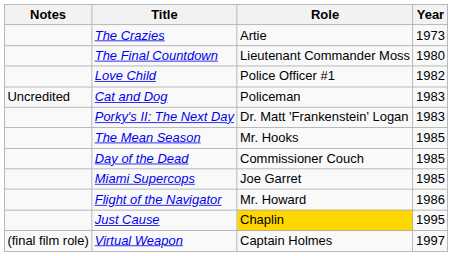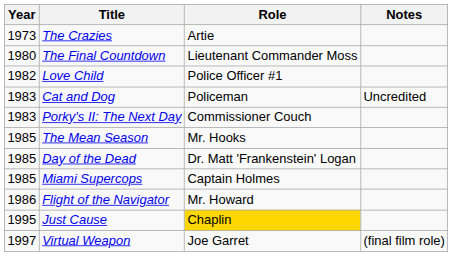columns swapped: Year <-> Notes
Porky's II: The Next Day | Role: Dr. Matt 'Frankenstein' Logan -> Commissioner Couch
Day of the Dead | Role: Commissioner Couch -> Dr. Matt 'Frankenstein' Logan
Miami Supercops | Role: Joe Garret -> Captain Holmes
Virtual Weapon | Role: Captain Holmes -> Joe Garret
